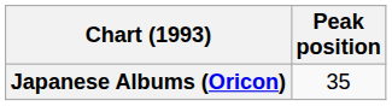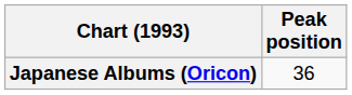Japanese Albums (Oricon) | Peak position: 35 -> 36
